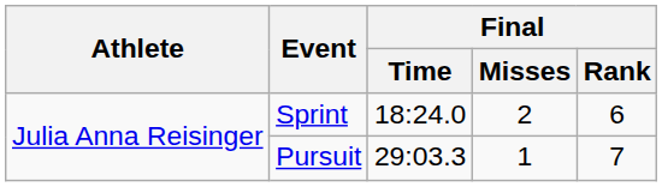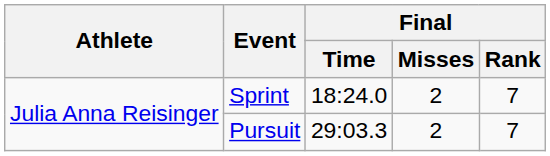Sprint | Final / Rank: 6 -> 7
Pursuit | Final / Misses: 1 -> 2
